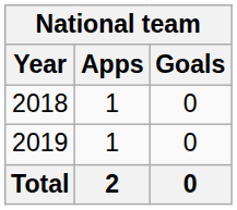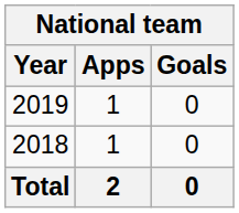rows swapped: 2018 <-> 2019
